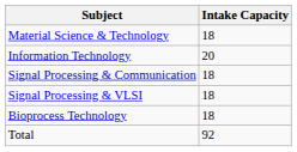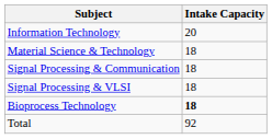rows swapped: Material Science & Technology <-> Information Technology
Bioprocess Technology | Intake Capacity: normal -> bold
